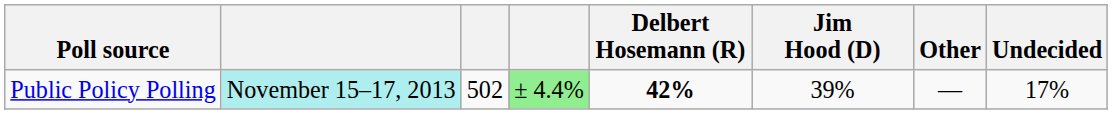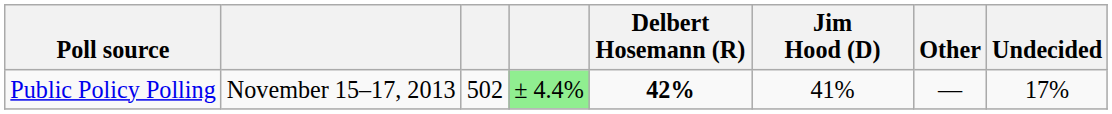Public Policy Polling | column 2: paleturquoise background -> no background
Public Policy Polling | Jim Hood (D): 39% -> 41%
